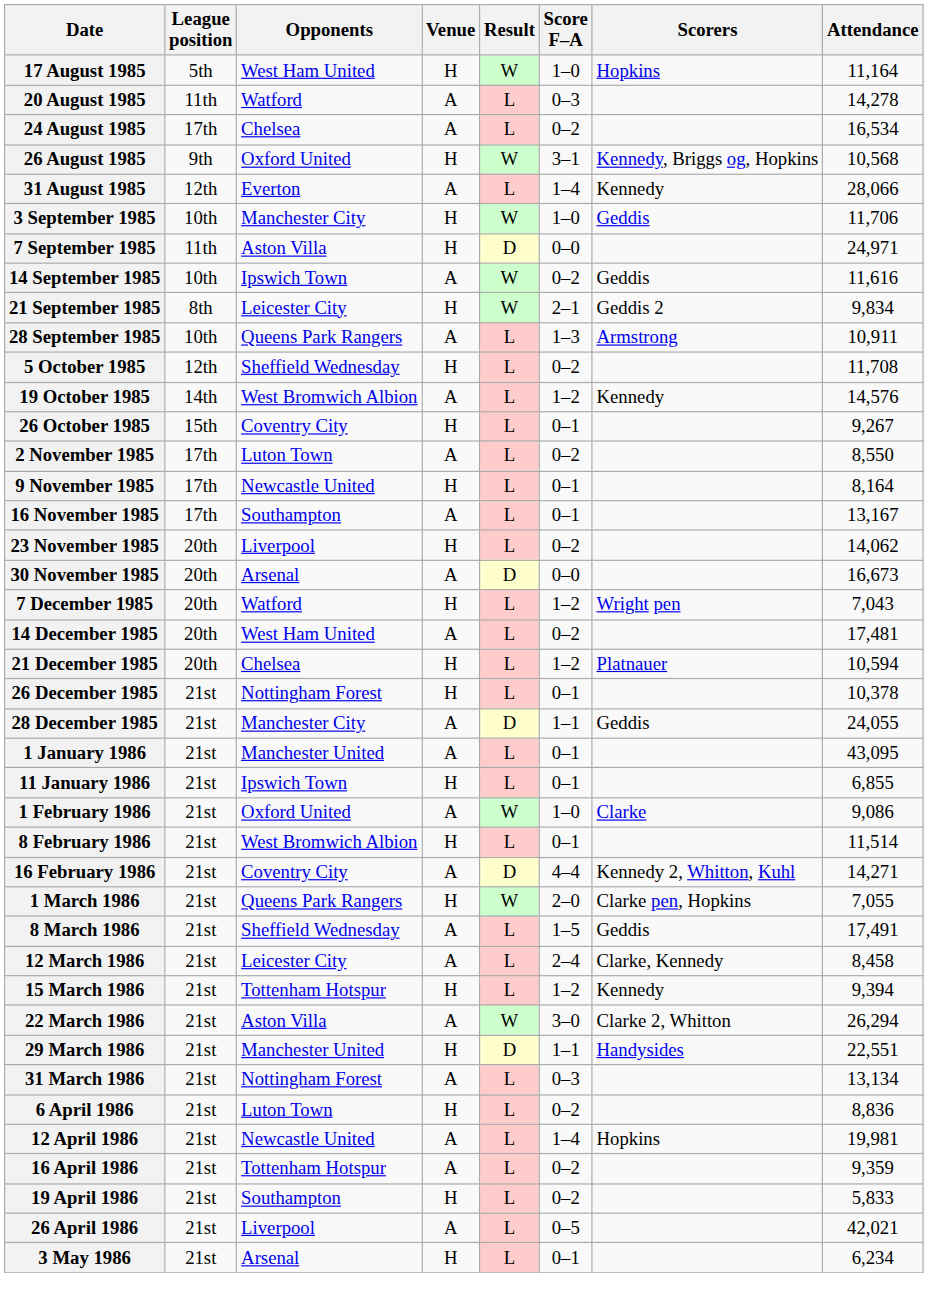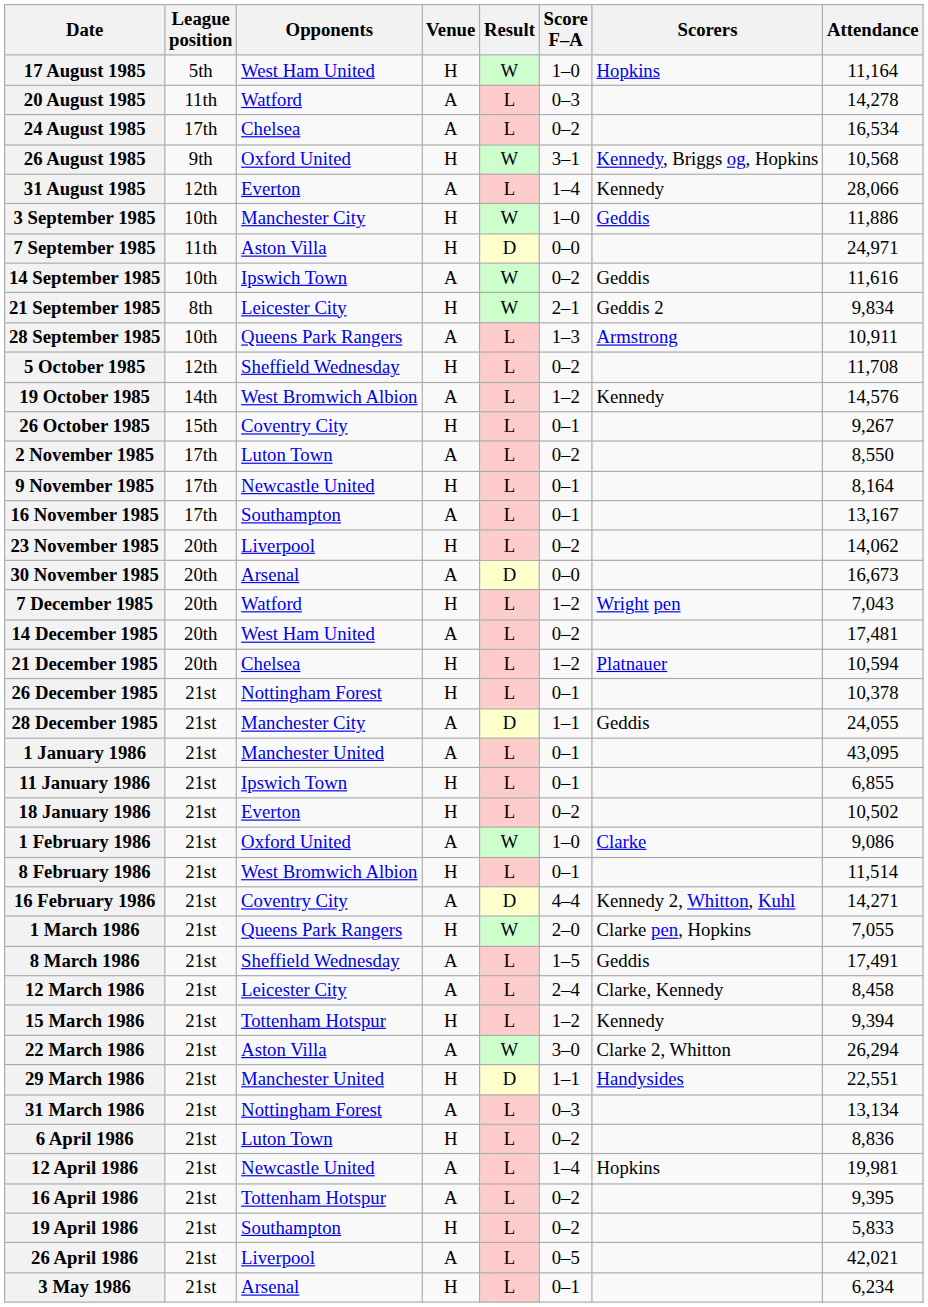3 September 1985 | Attendance: 11,706 -> 11,886
+ row: 18 January 1986 | 21st | Everton | H | L | 0–2 | 10,502
16 April 1986 | Attendance: 9,359 -> 9,395
